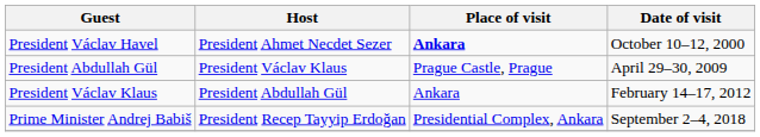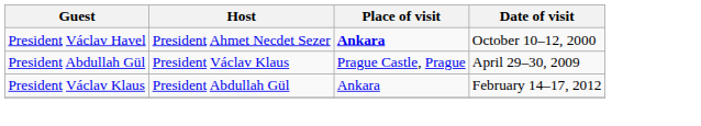- row: Prime Minister Andrej Babiš | President Recep Tayyip Erdoğan | Presidential Complex, Ankara | September 2–4, 2018
